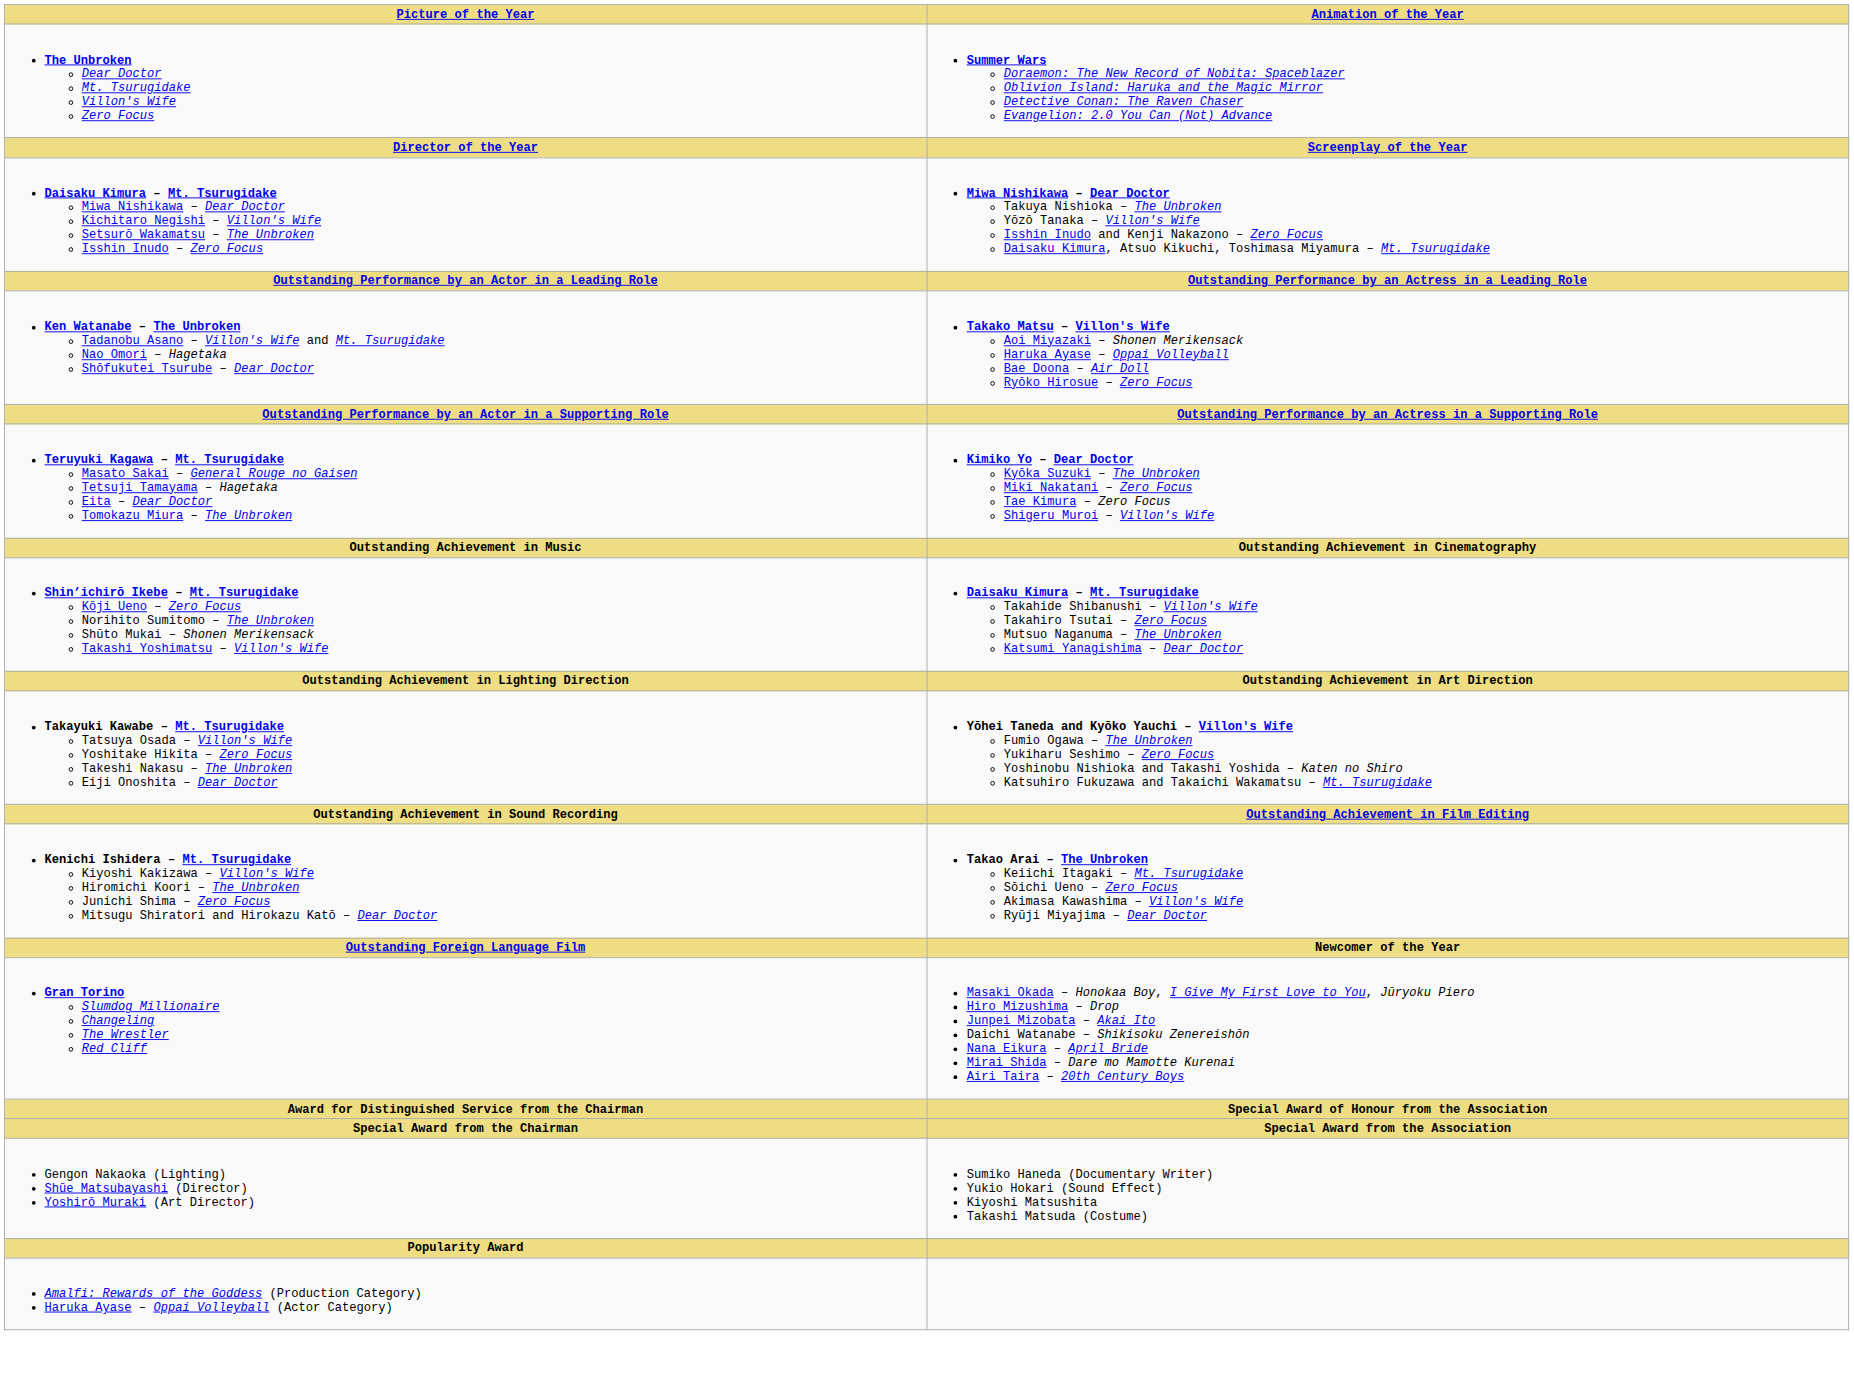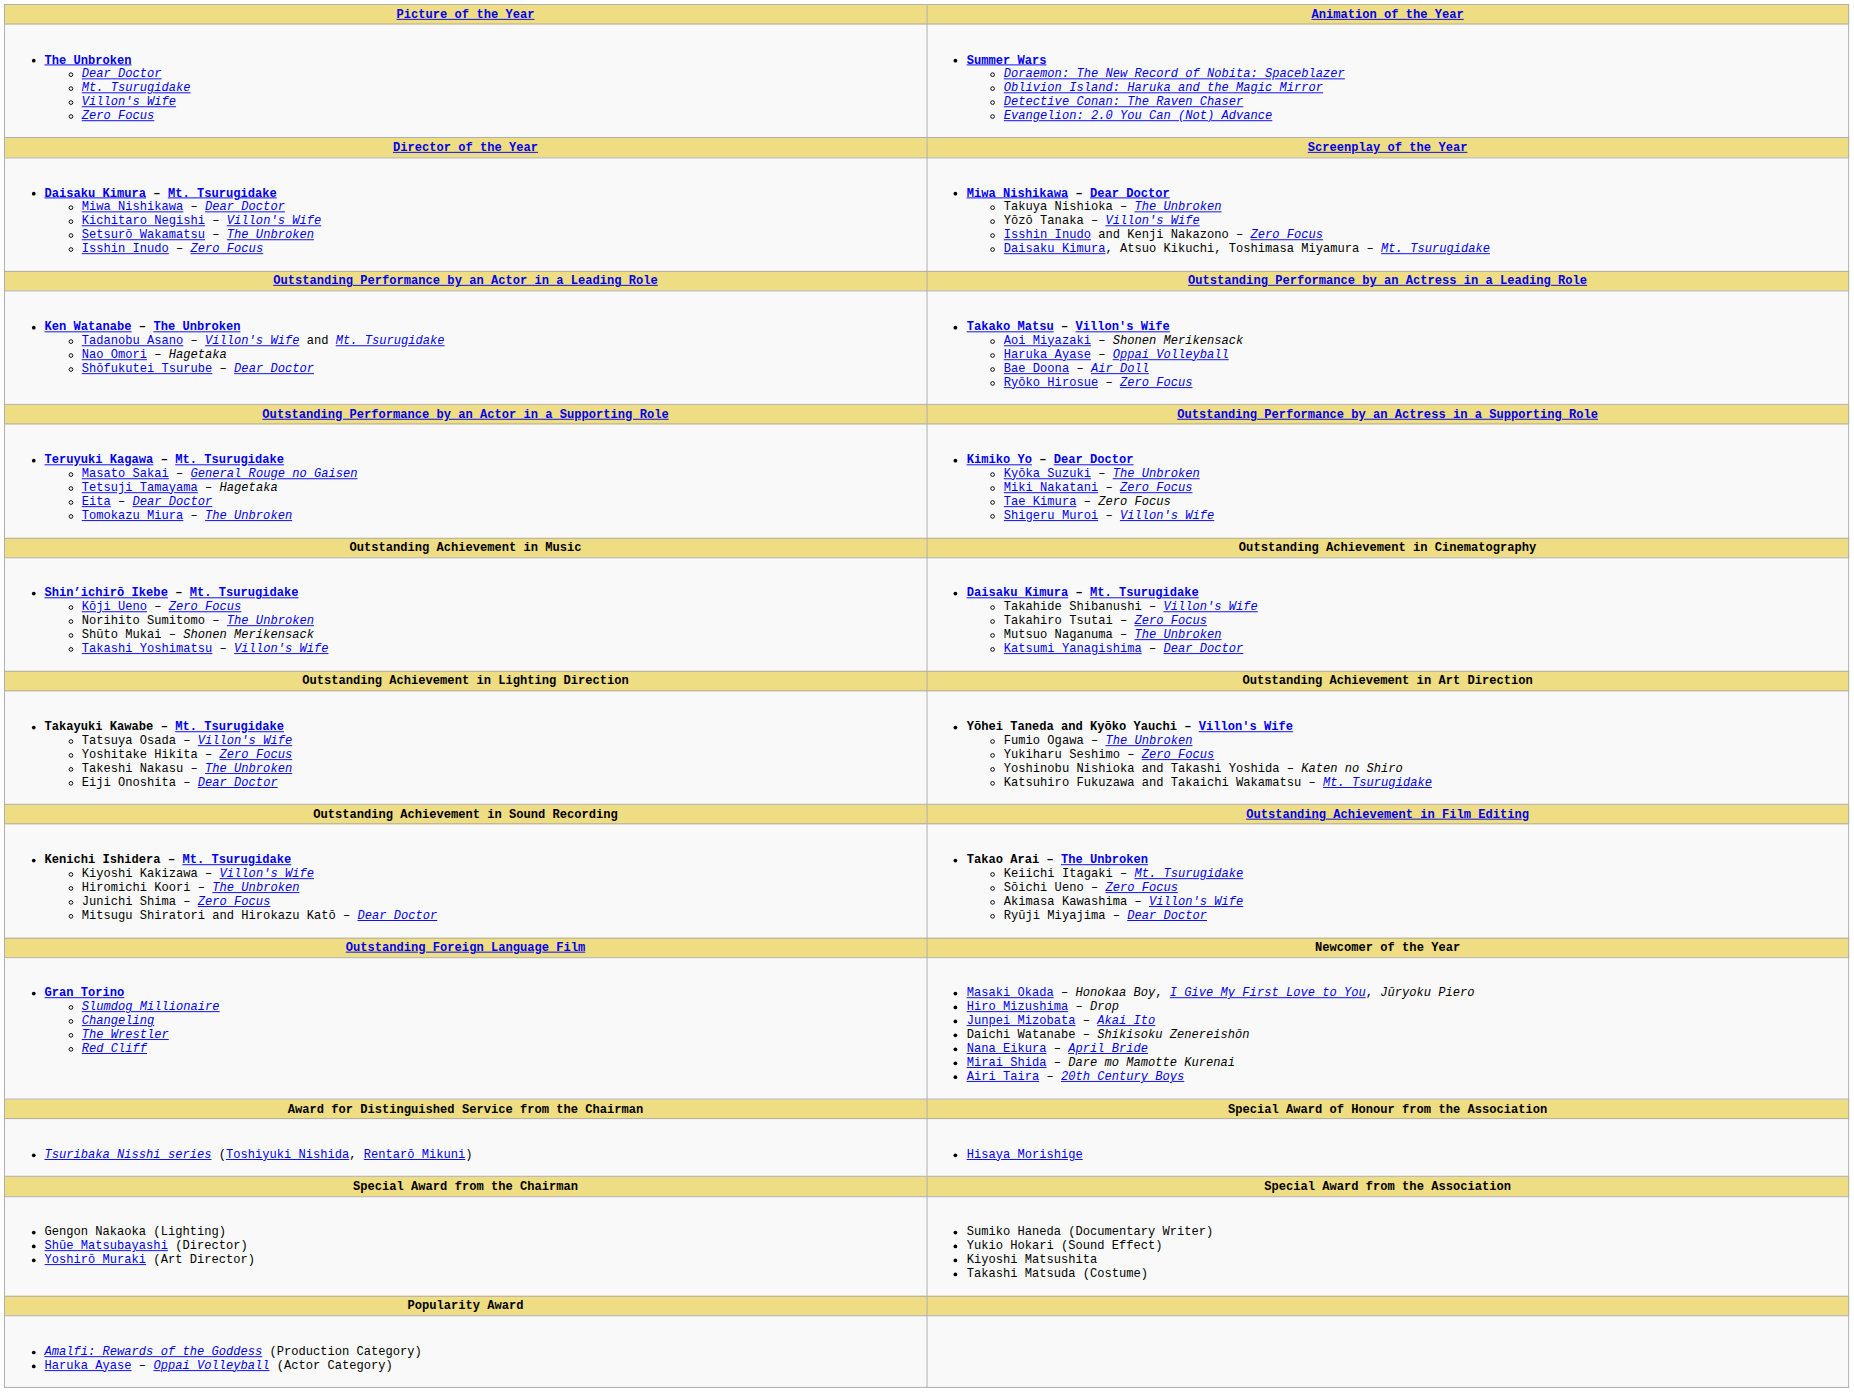+ row: Tsuribaka Nisshi series (Toshiyuki Nishida, Rentarō Mikuni) | Hisaya Morishige
